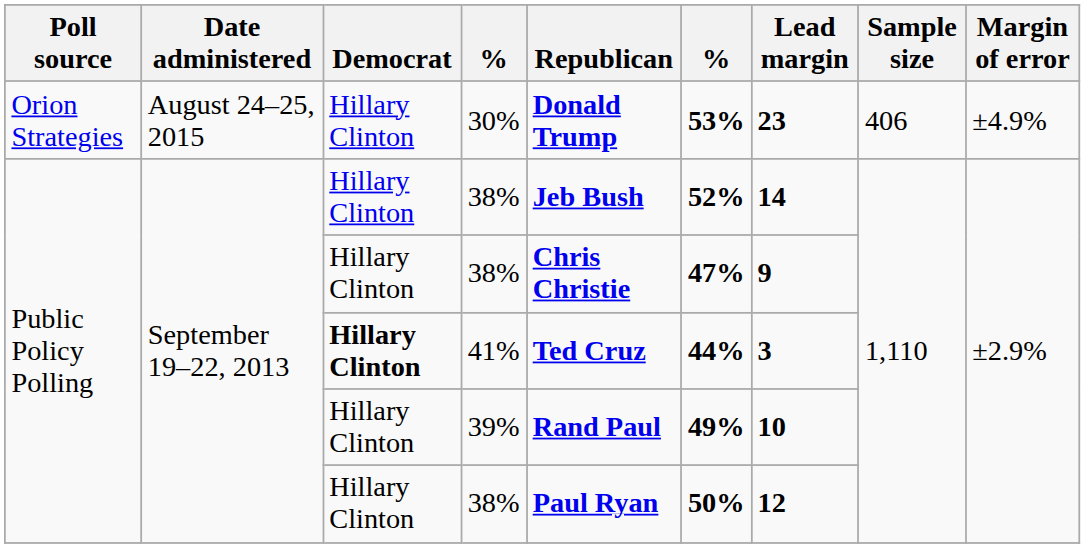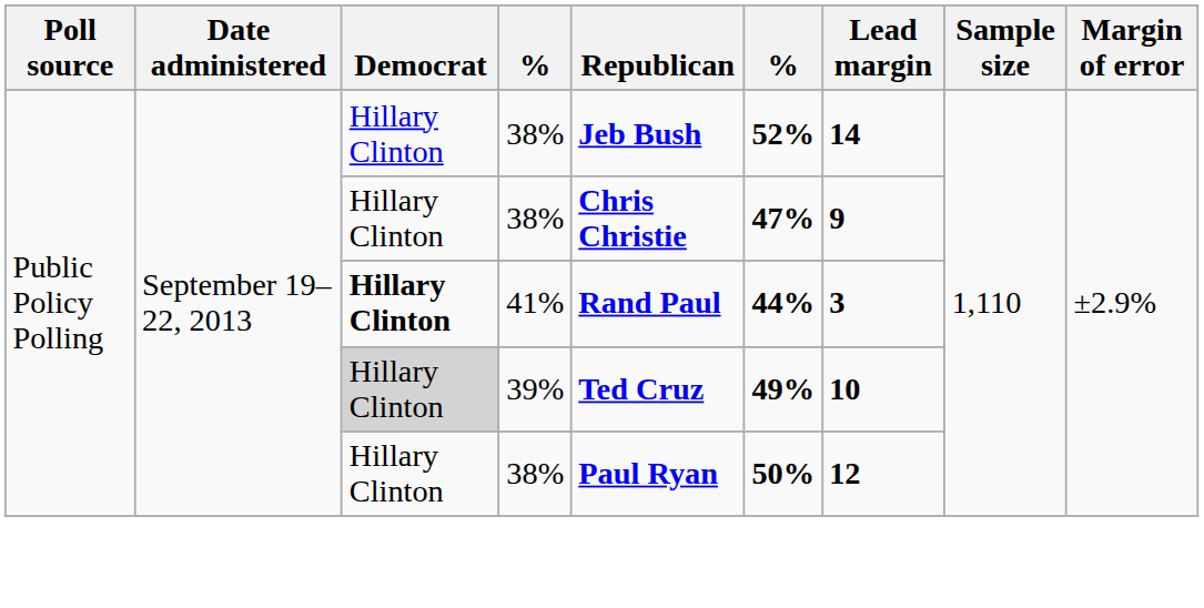- row: Orion Strategies | August 24–25, 2015 | Hillary Clinton | 30% | Donald Trump | 53% | 23 | 406 | ±4.9%
41% | Republican: Ted Cruz -> Rand Paul
39% | Democrat: no background -> lightgrey background
39% | Republican: Rand Paul -> Ted Cruz
